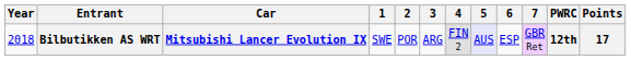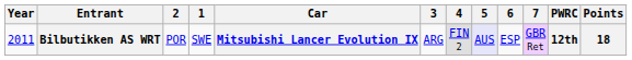columns swapped: Car <-> 2
Bilbutikken AS WRT | Year: 2018 -> 2011
Bilbutikken AS WRT | Points: 17 -> 18
